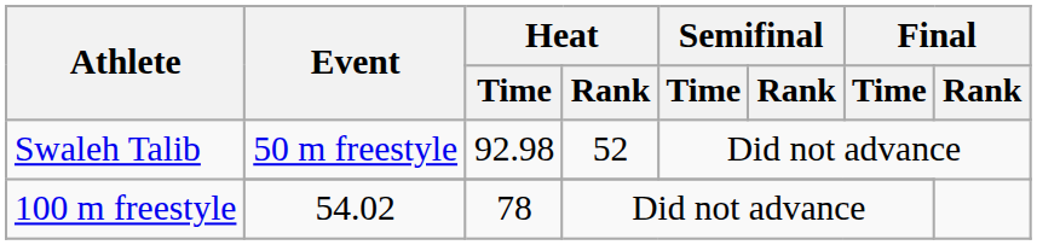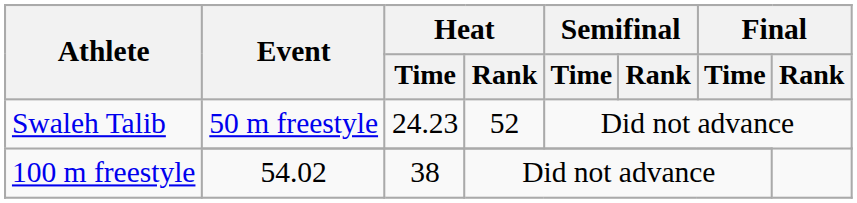Swaleh Talib / 50 m freestyle | Heat / Time: 92.98 -> 24.23
100 m freestyle | Heat / Time: 78 -> 38
